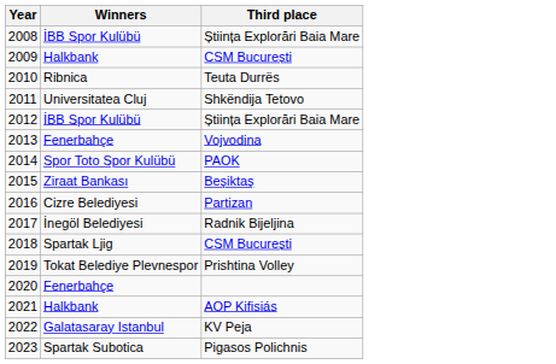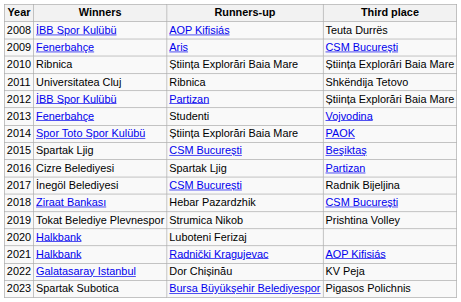+ column: Runners-up | AOP Kifisiás | Aris | Știința Explorări Baia Mare | Ribnica | Partizan | Studenti | Știința Explorări Baia Mare | CSM București | Spartak Ljig | CSM București | Hebar Pazardzhik | Strumica Nikob | Luboteni Ferizaj | Radnički Kragujevac | Dor Chișinău | Bursa Büyükşehir Belediyespor
2008 | Third place: Știința Explorări Baia Mare -> Teuta Durrës
2009 | Winners: Halkbank -> Fenerbahçe
2010 | Third place: Teuta Durrës -> Știința Explorări Baia Mare
2015 | Winners: Ziraat Bankası -> Spartak Ljig
2018 | Winners: Spartak Ljig -> Ziraat Bankası
2020 | Winners: Fenerbahçe -> Halkbank
